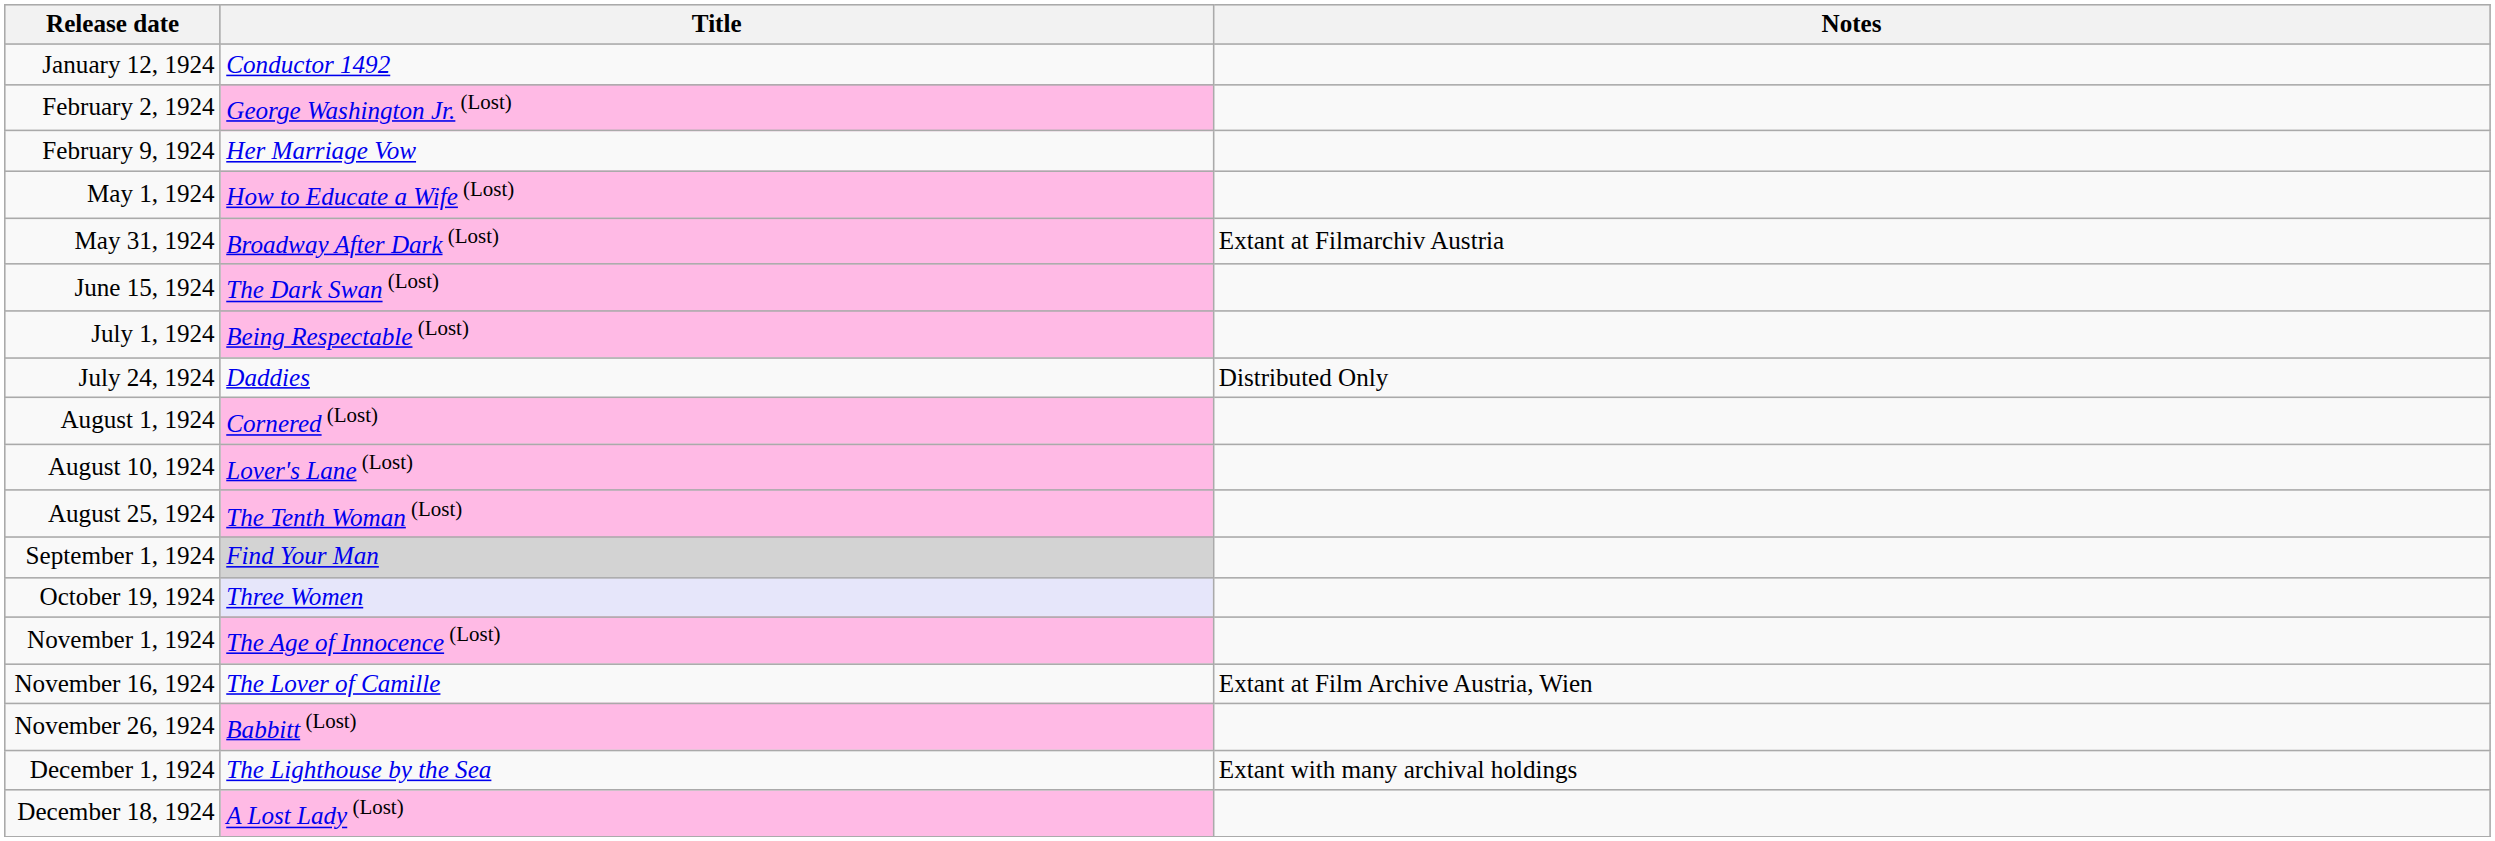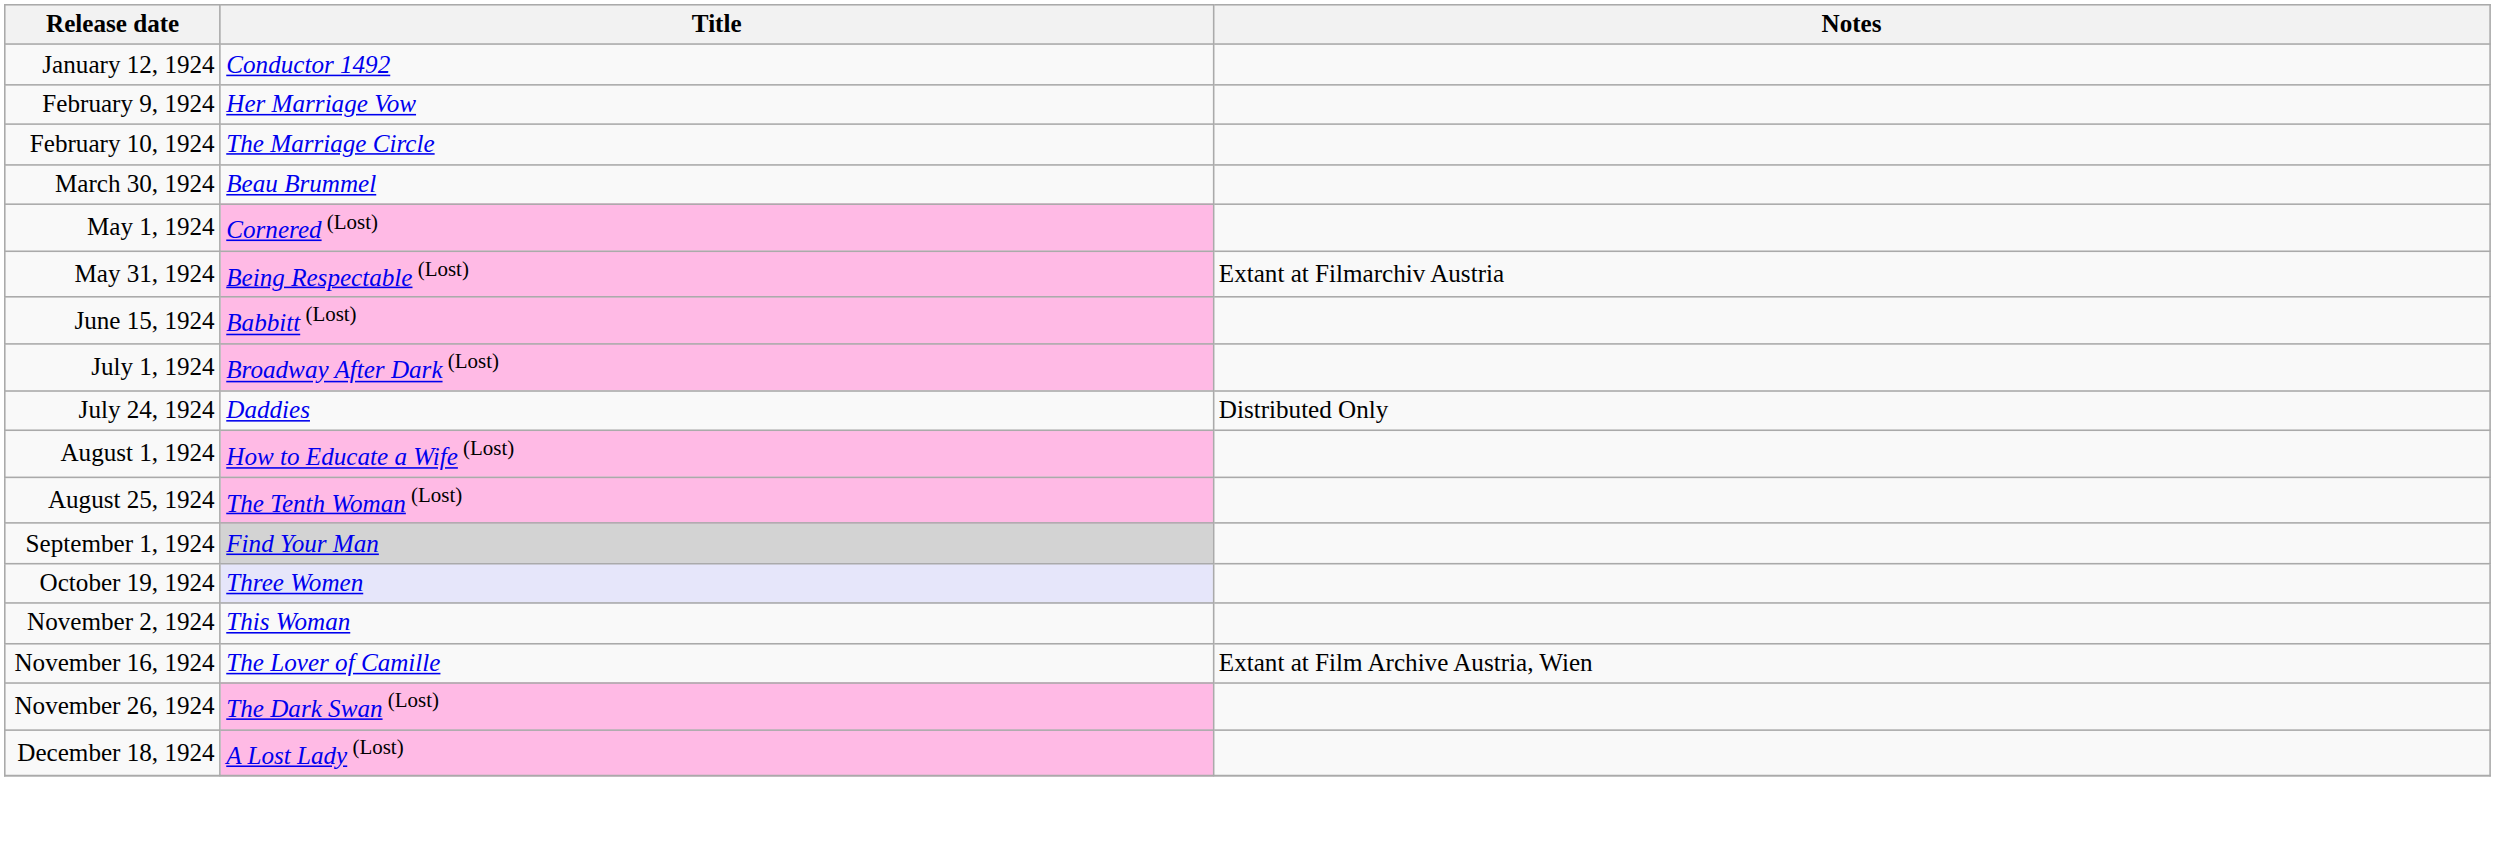- row: February 2, 1924 | George Washington Jr. (Lost)
+ row: February 10, 1924 | The Marriage Circle
+ row: March 30, 1924 | Beau Brummel
May 1, 1924 | Title: How to Educate a Wife (Lost) -> Cornered (Lost)
May 31, 1924 | Title: Broadway After Dark (Lost) -> Being Respectable (Lost)
June 15, 1924 | Title: The Dark Swan (Lost) -> Babbitt (Lost)
July 1, 1924 | Title: Being Respectable (Lost) -> Broadway After Dark (Lost)
August 1, 1924 | Title: Cornered (Lost) -> How to Educate a Wife (Lost)
- row: August 10, 1924 | Lover's Lane (Lost)
- row: November 1, 1924 | The Age of Innocence (Lost)
+ row: November 2, 1924 | This Woman
November 26, 1924 | Title: Babbitt (Lost) -> The Dark Swan (Lost)
- row: December 1, 1924 | The Lighthouse by the Sea | Extant with many archival holdings
